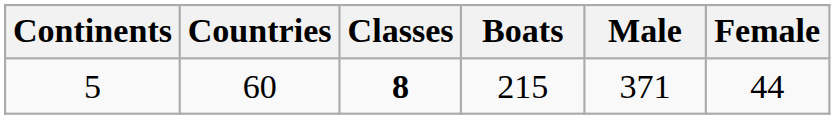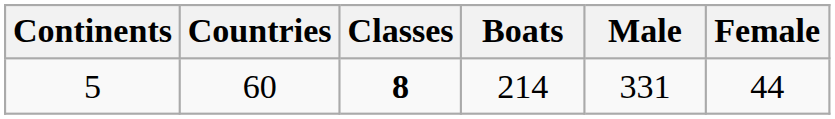5 | Boats: 215 -> 214
5 | Male: 371 -> 331
